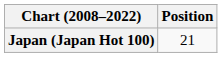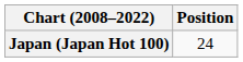Japan (Japan Hot 100) | Position: 21 -> 24
